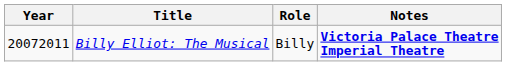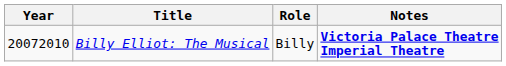Billy Elliot: The Musical | Year: 20072011 -> 20072010
